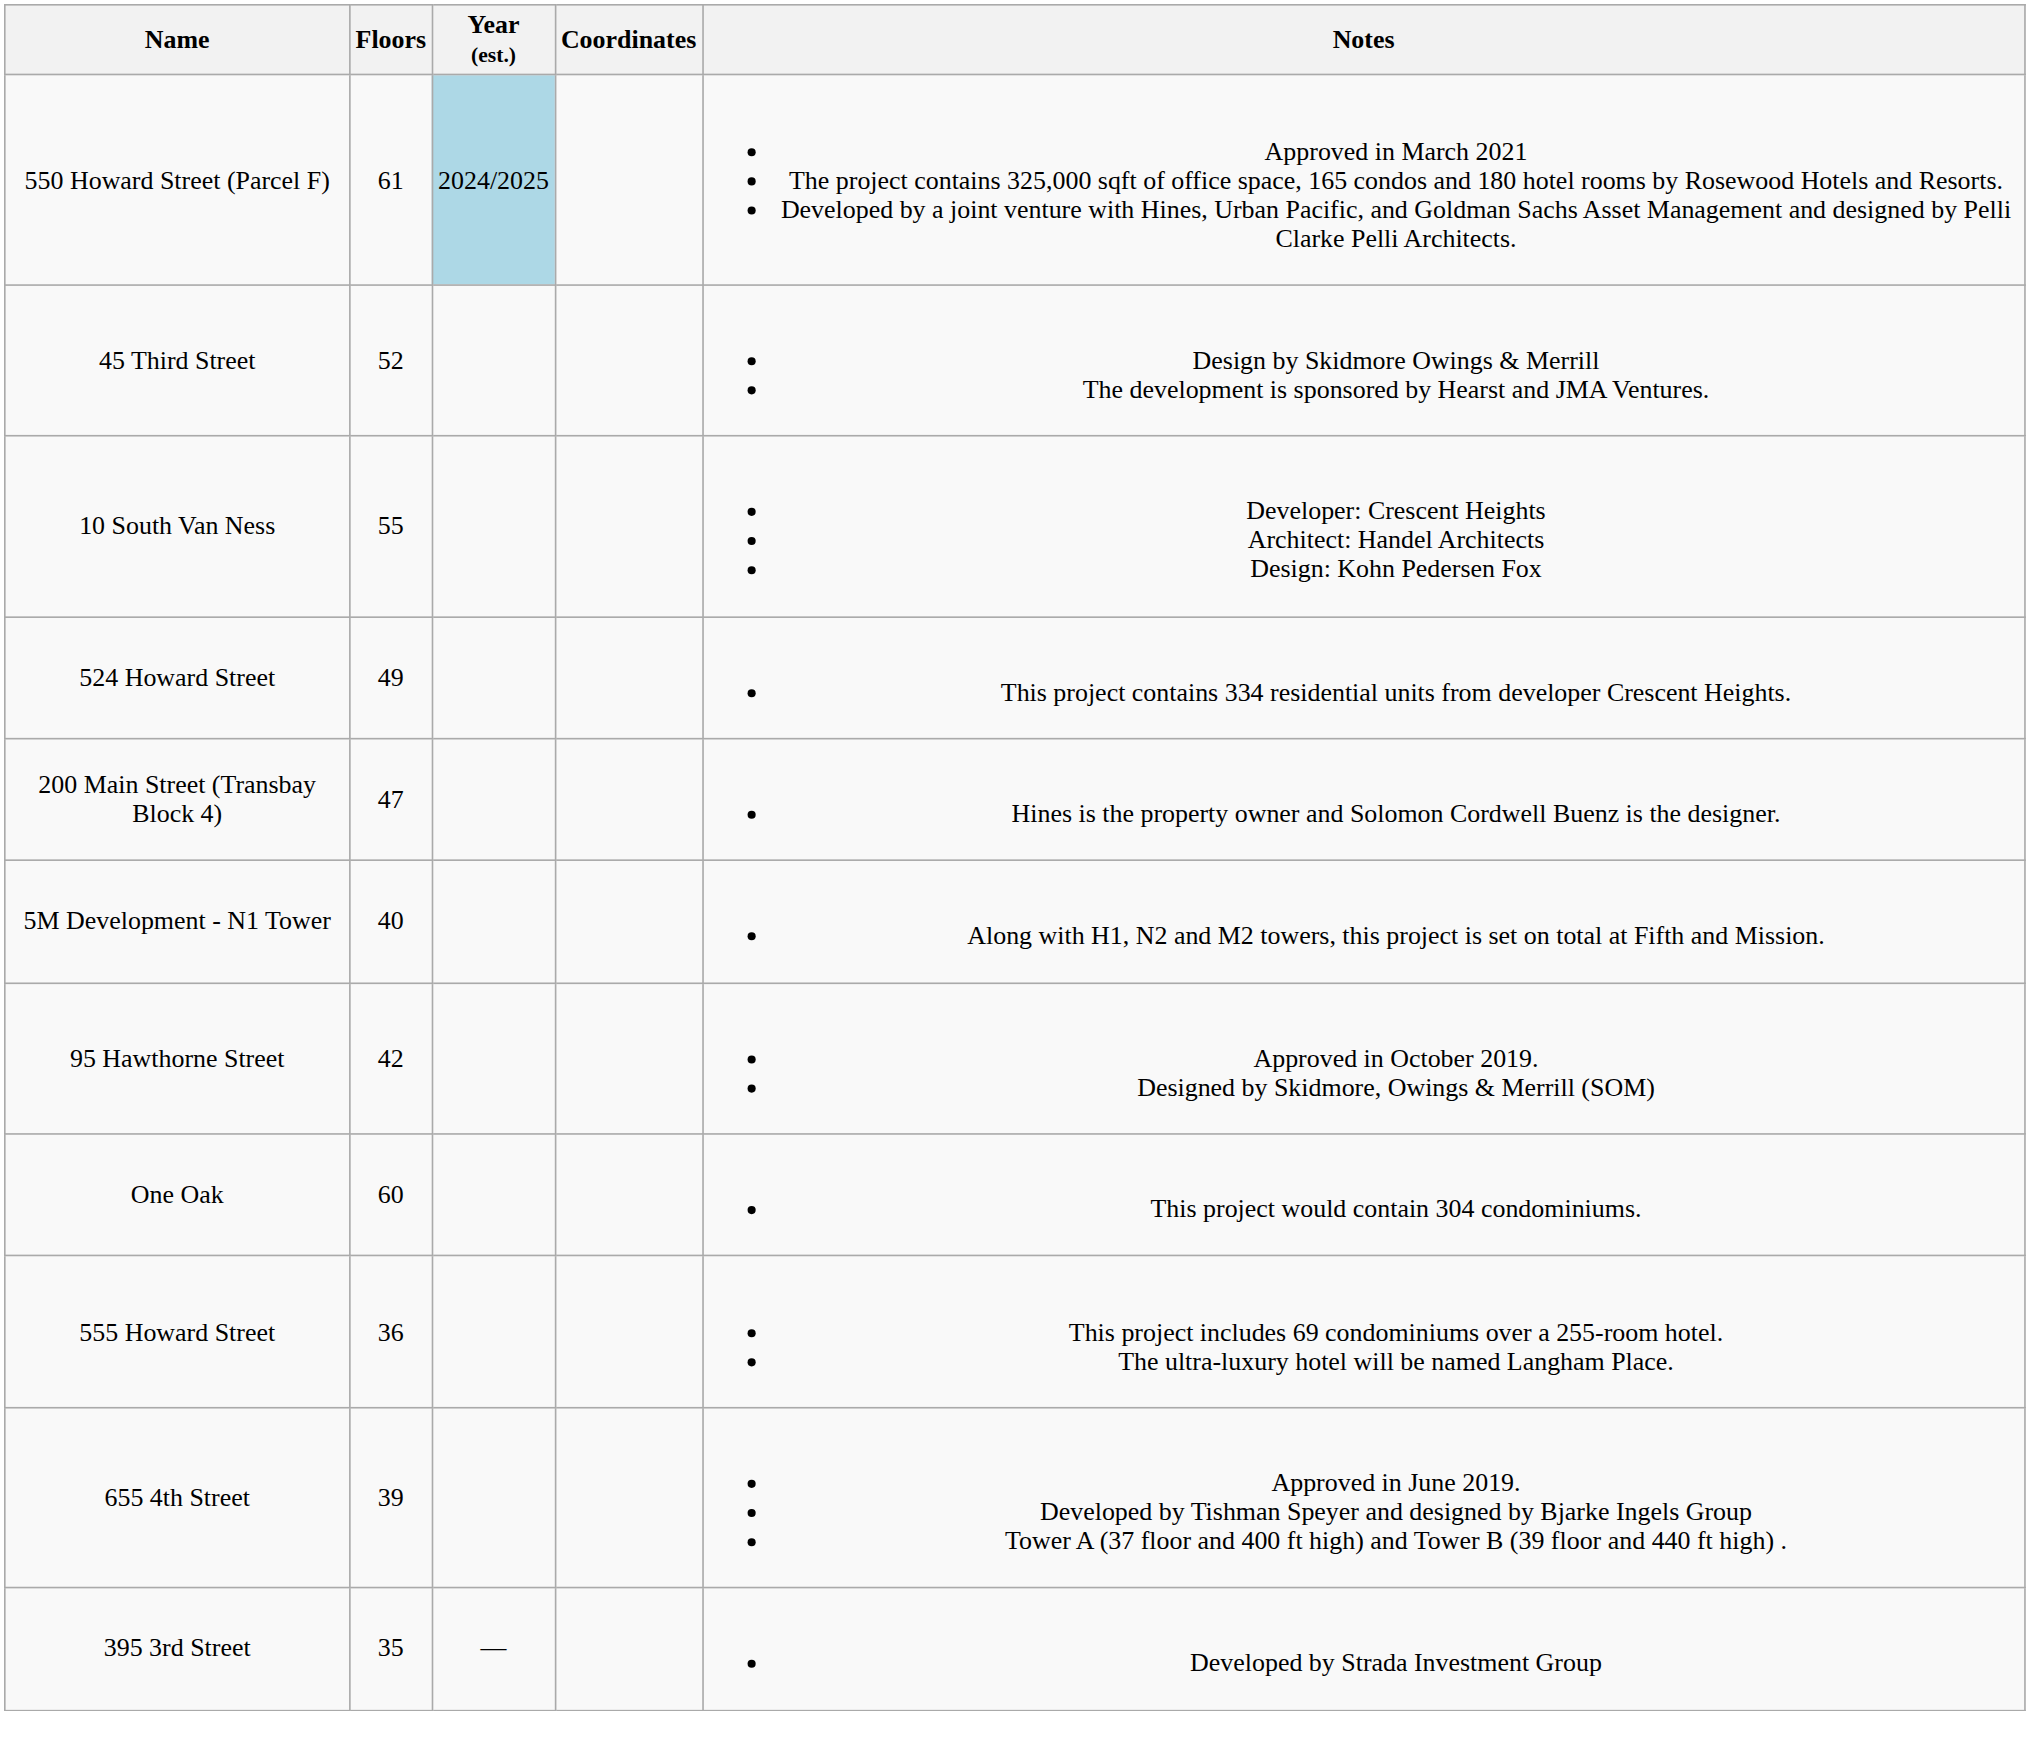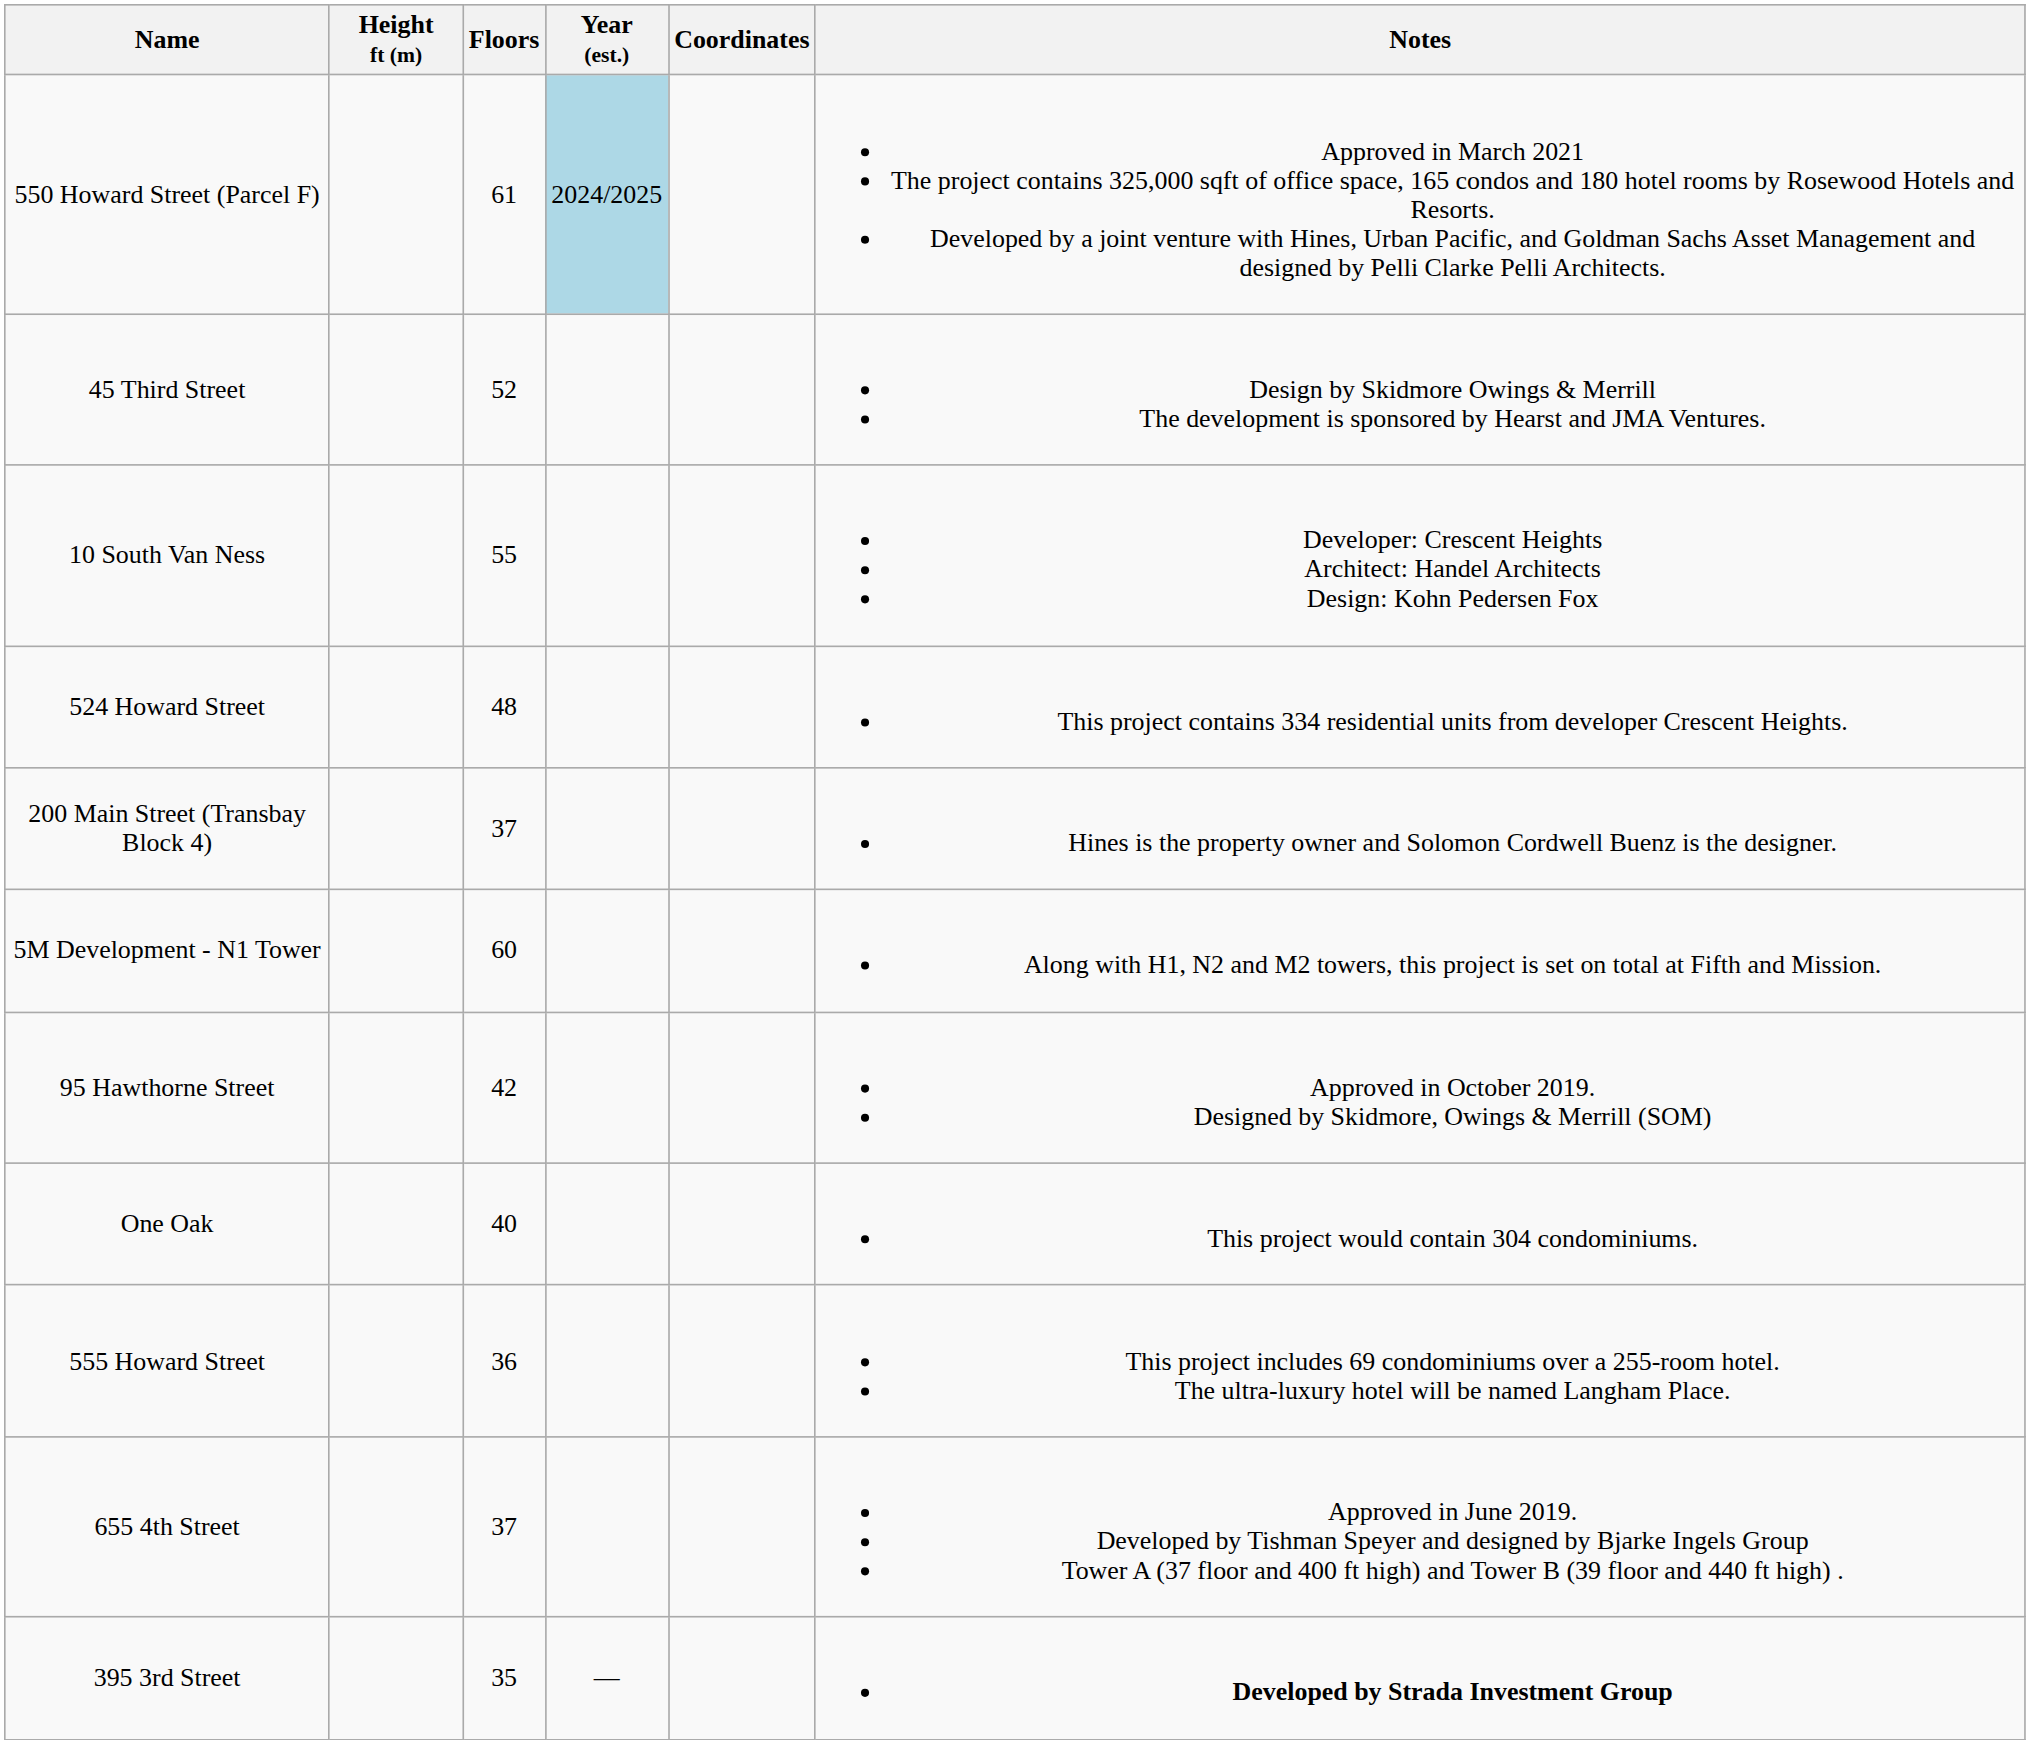+ column: Height ft (m)
524 Howard Street | Floors: 49 -> 48
200 Main Street (Transbay Block 4) | Floors: 47 -> 37
5M Development - N1 Tower | Floors: 40 -> 60
One Oak | Floors: 60 -> 40
655 4th Street | Floors: 39 -> 37
395 3rd Street | Notes: normal -> bold
